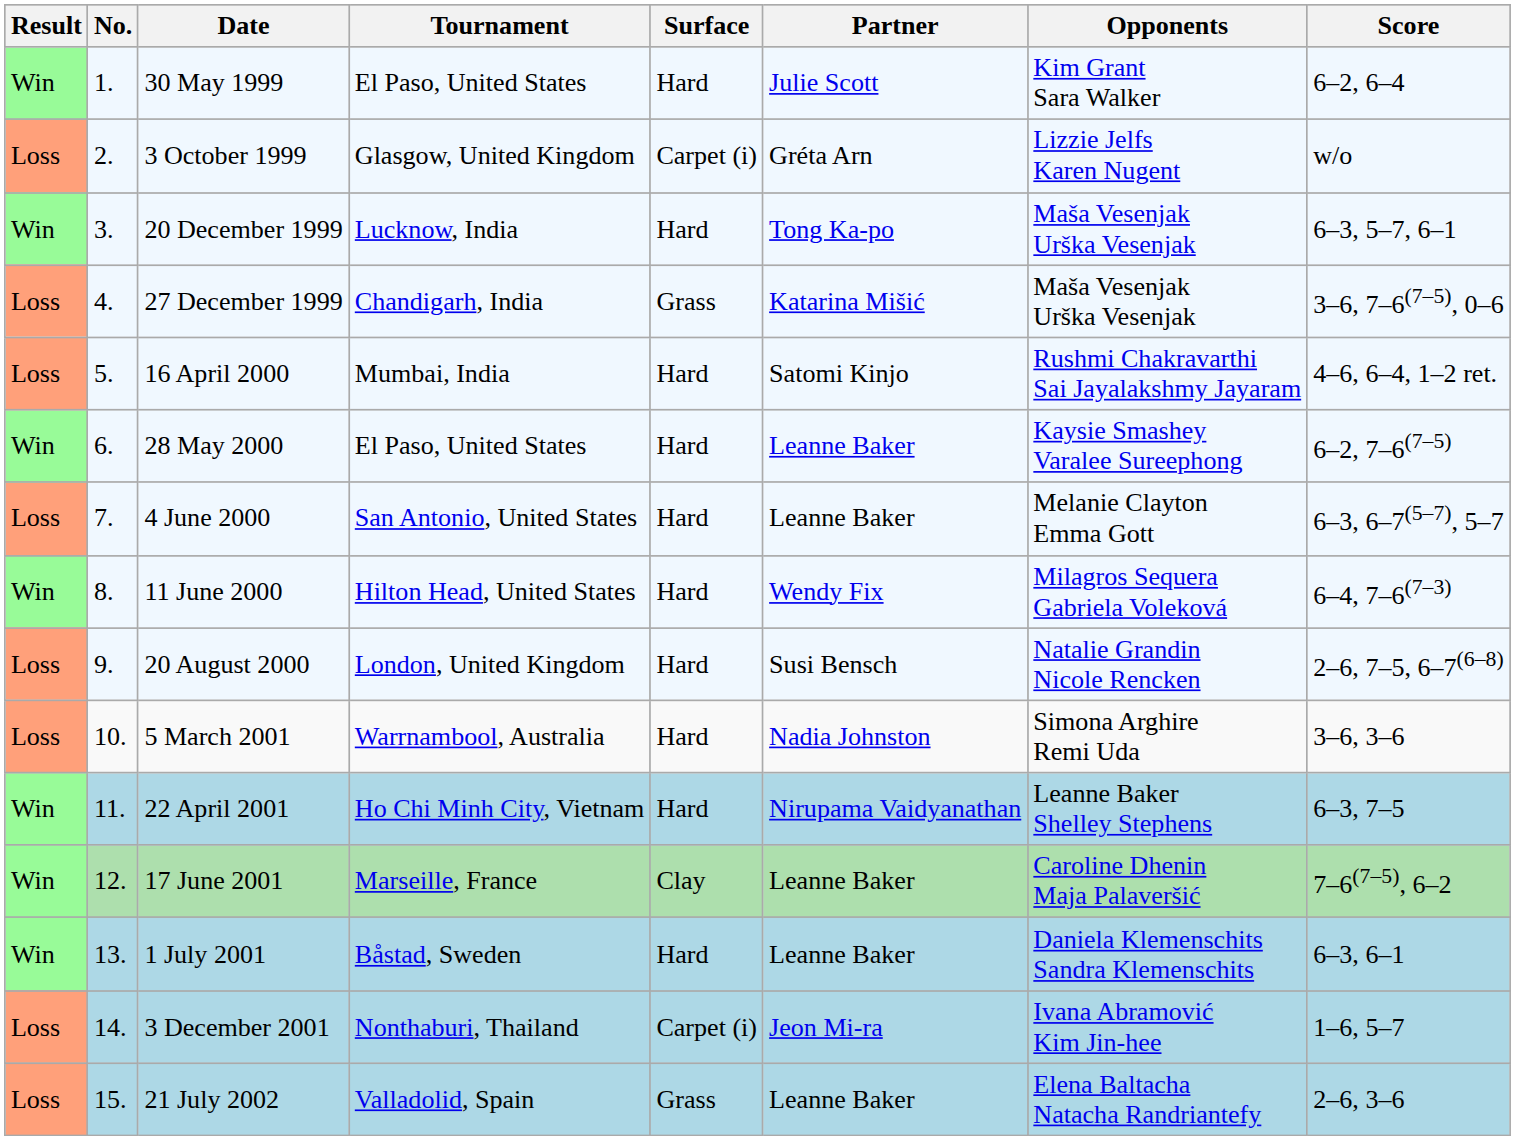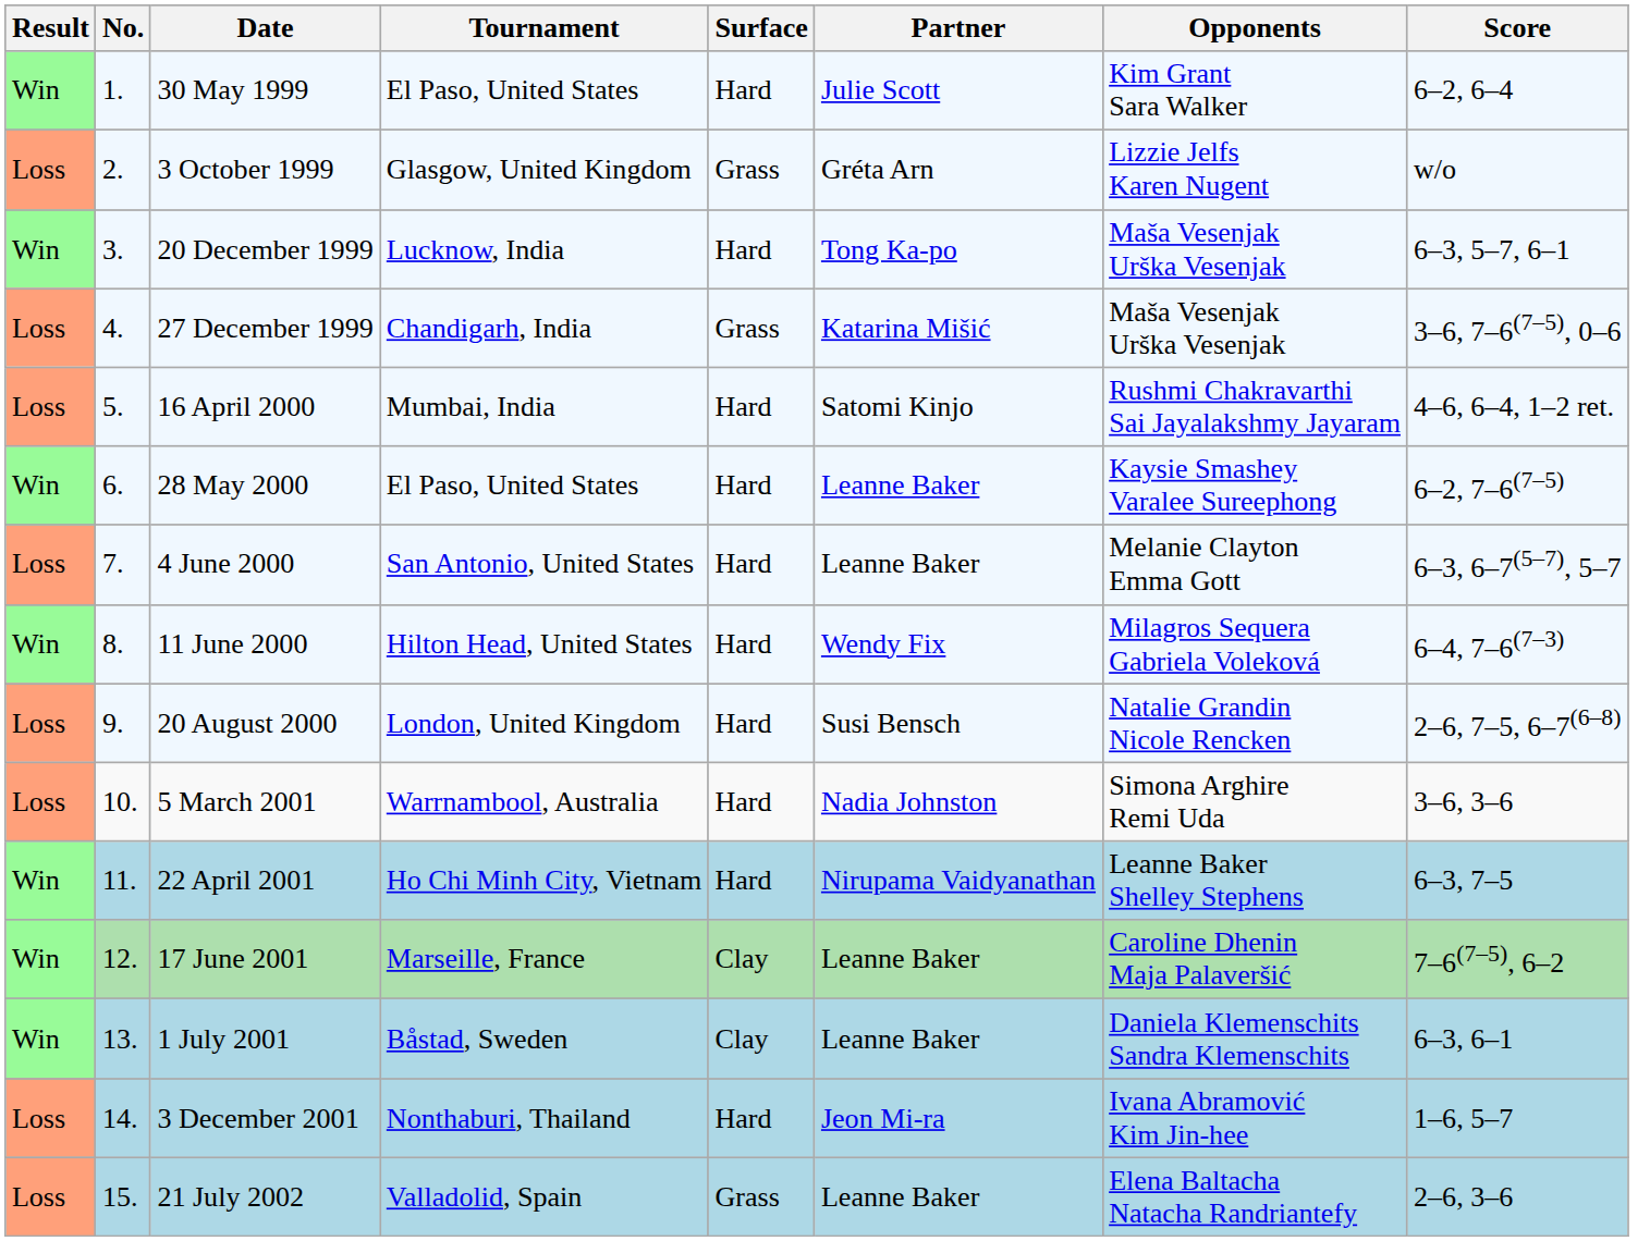3 October 1999 | Surface: Carpet (i) -> Grass
1 July 2001 | Surface: Hard -> Clay
3 December 2001 | Surface: Carpet (i) -> Hard
